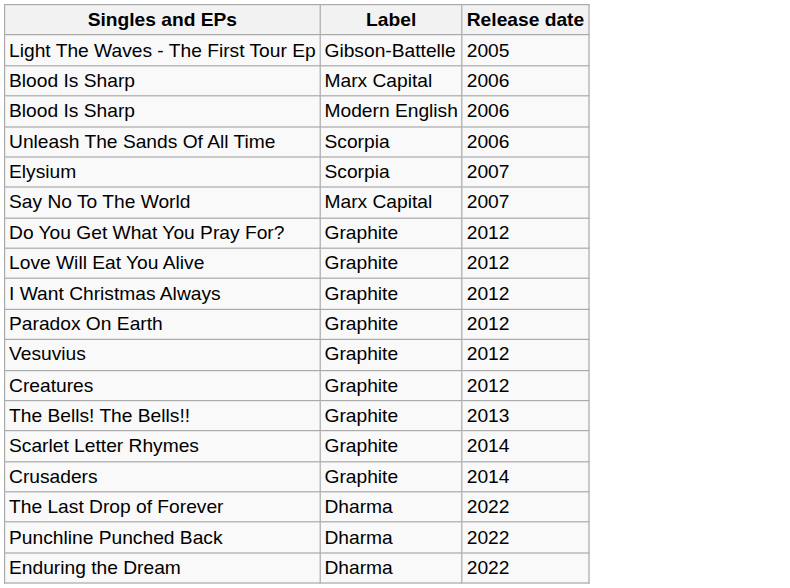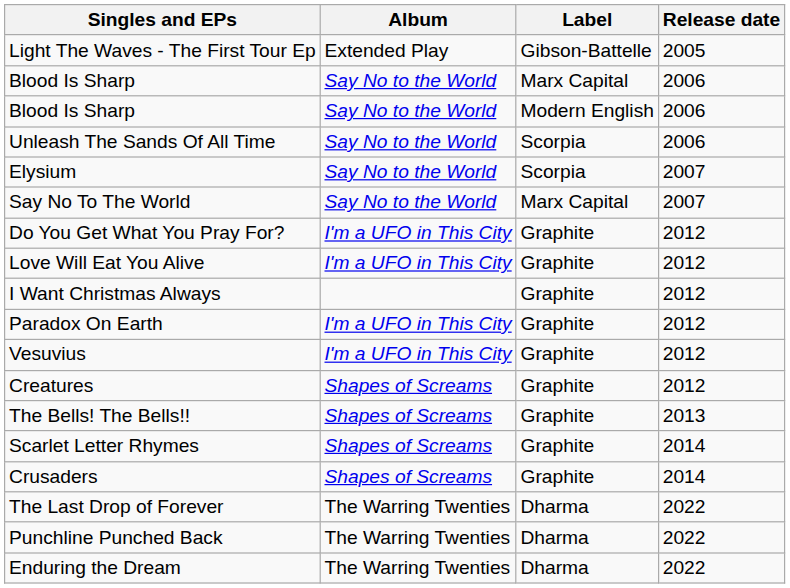+ column: Album | Extended Play | Say No to the World | Say No to the World | Say No to the World | Say No to the World | Say No to the World | I'm a UFO in This City | I'm a UFO in This City | I'm a UFO in This City | I'm a UFO in This City | Shapes of Screams | Shapes of Screams | Shapes of Screams | Shapes of Screams | The Warring Twenties | The Warring Twenties | The Warring Twenties
